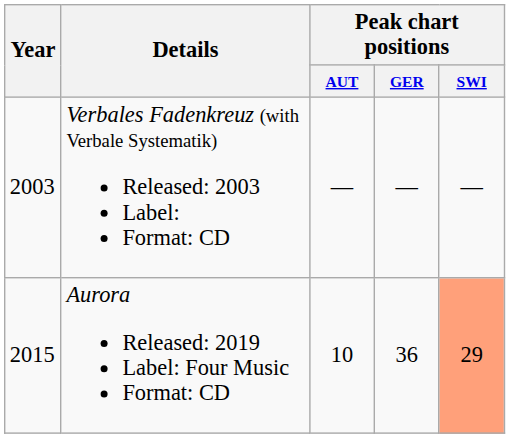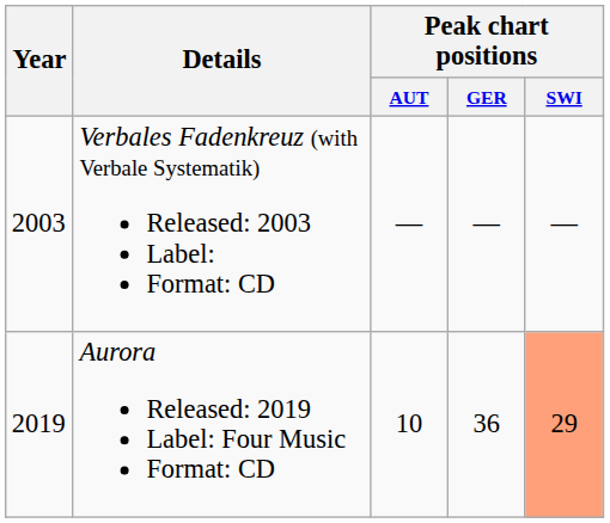Aurora Released: 2019 Label: Four Music Format: CD | Year: 2015 -> 2019
